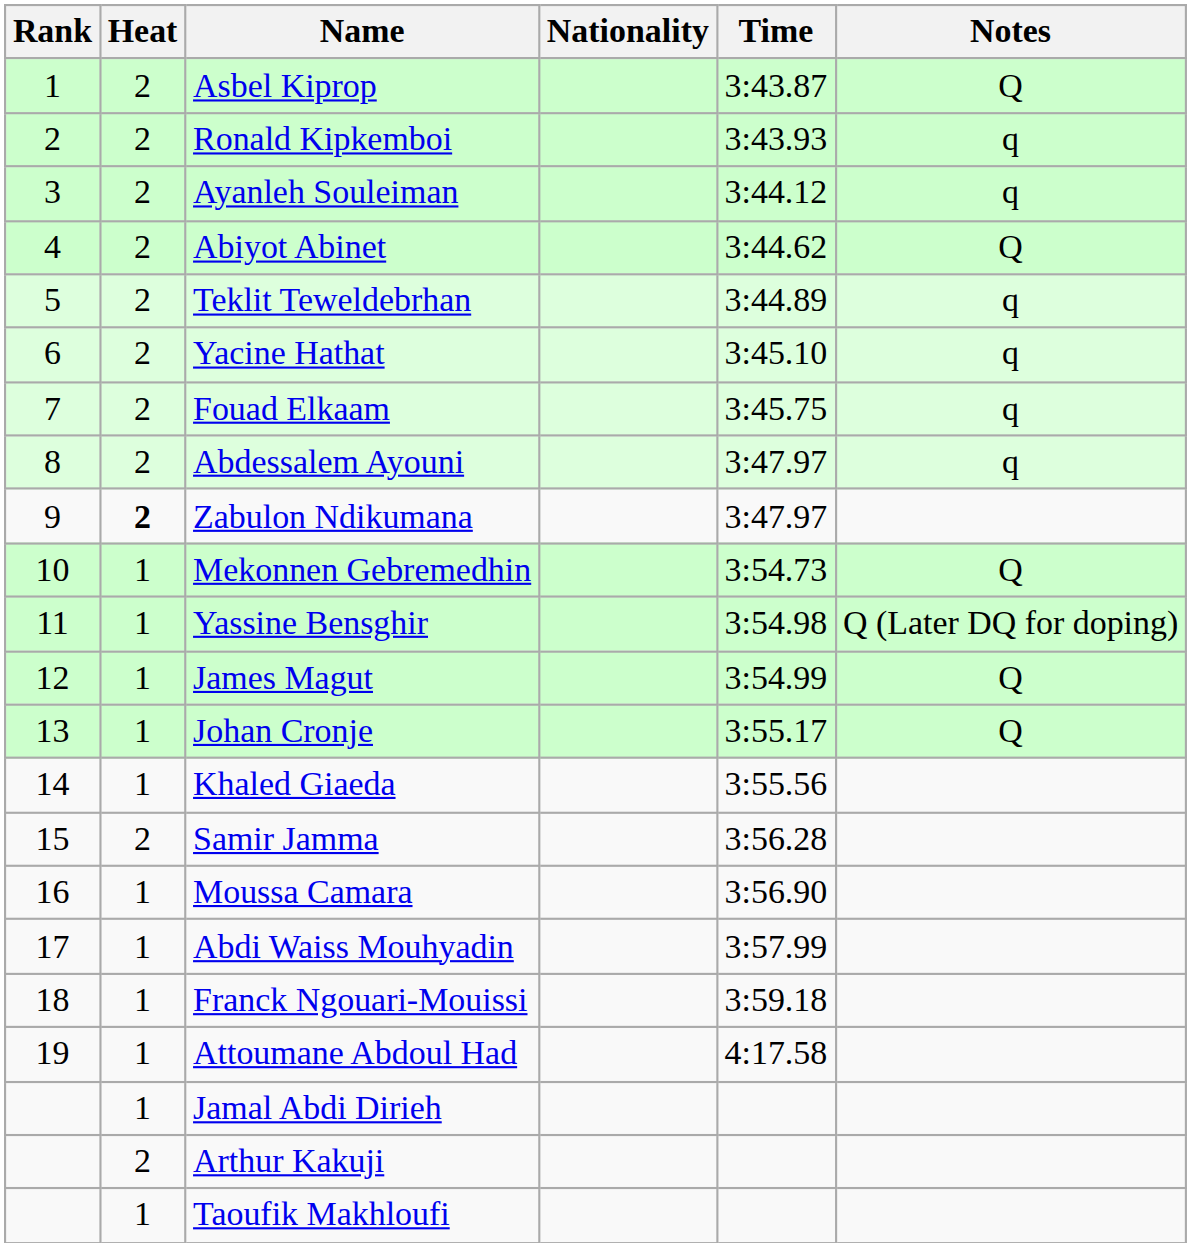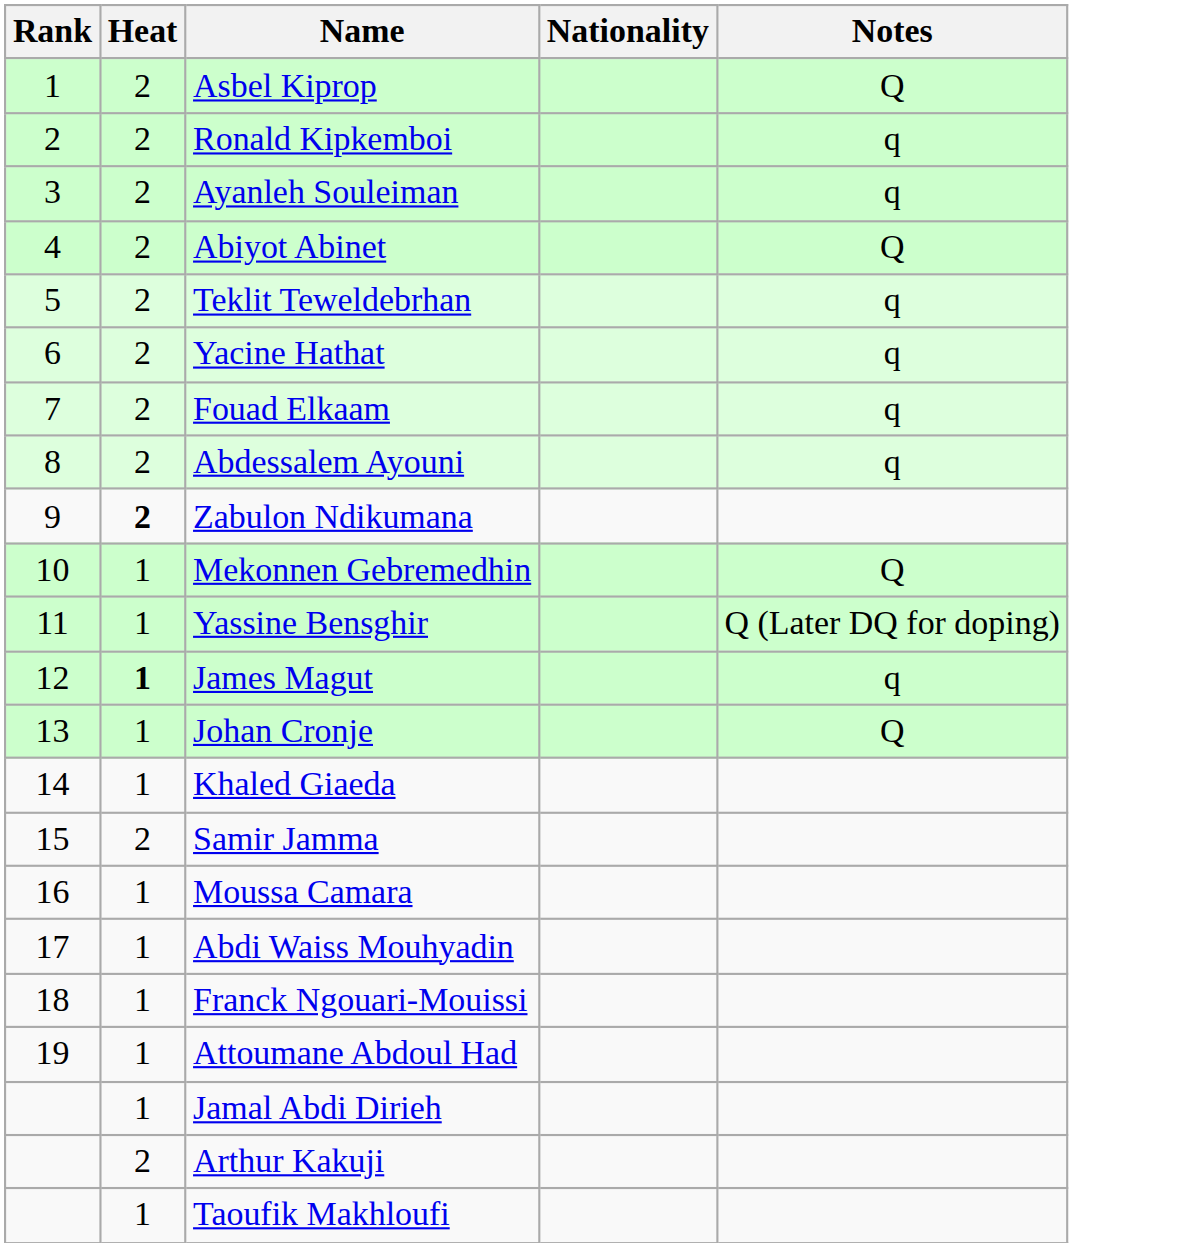- column: Time | 3:43.87 | 3:43.93 | 3:44.12 | 3:44.62 | 3:44.89 | 3:45.10 | 3:45.75 | 3:47.97 | 3:47.97 | 3:54.73 | 3:54.98 | 3:54.99 | 3:55.17 | 3:55.56 | 3:56.28 | 3:56.90 | 3:57.99 | 3:59.18 | 4:17.58
James Magut | Heat: normal -> bold
James Magut | Notes: Q -> q
